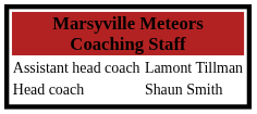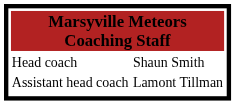rows swapped: Head coach <-> Assistant head coach
